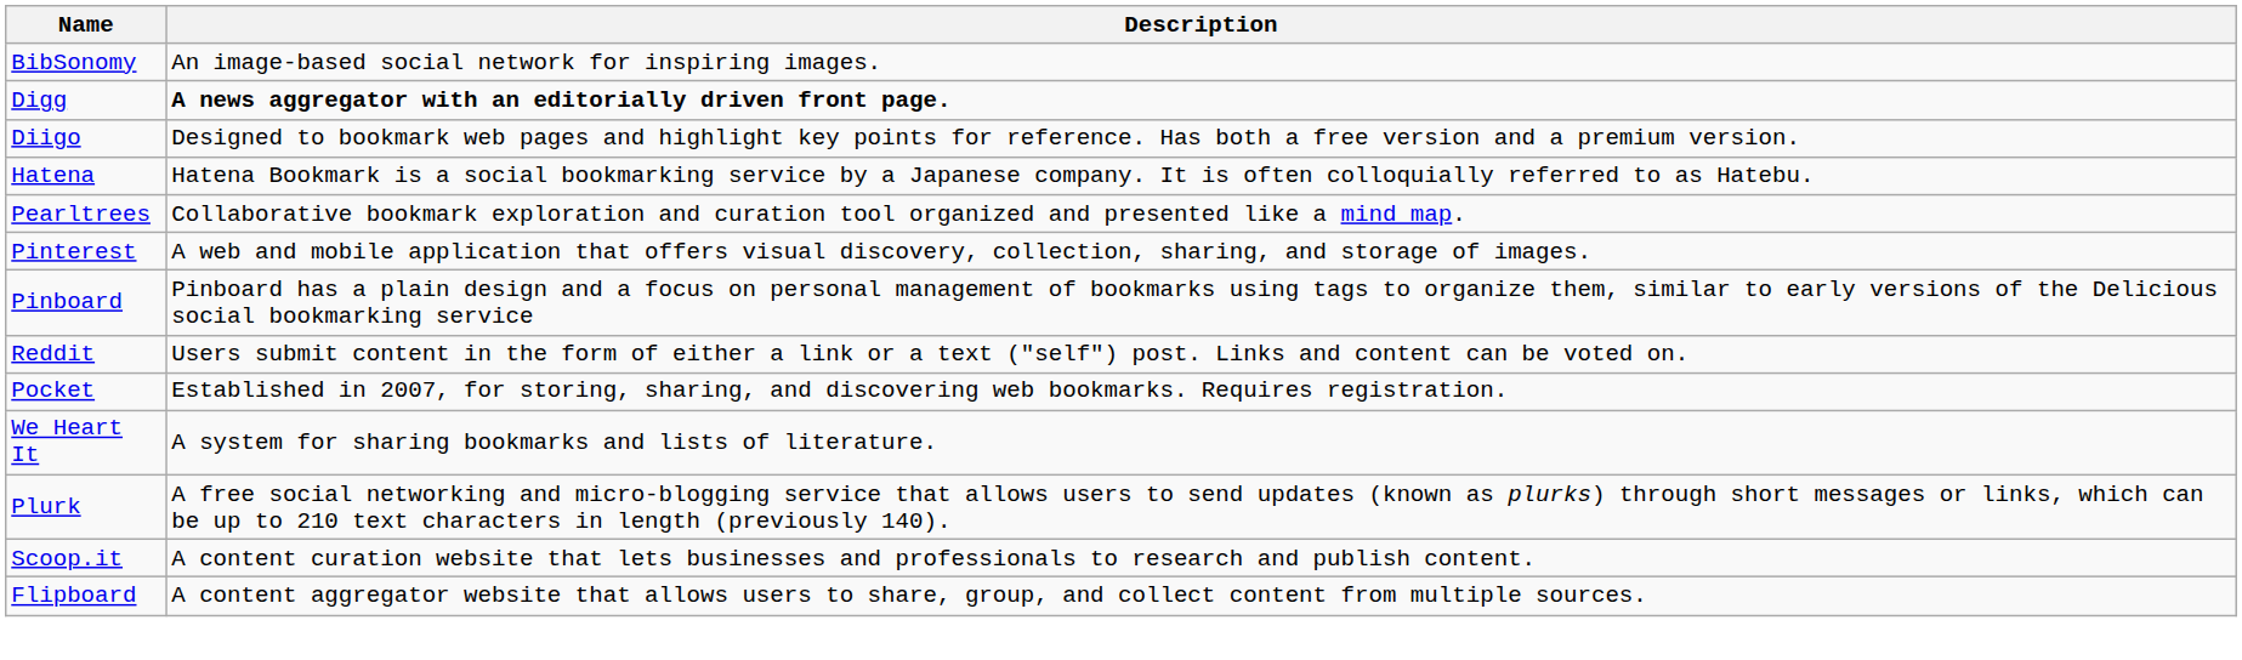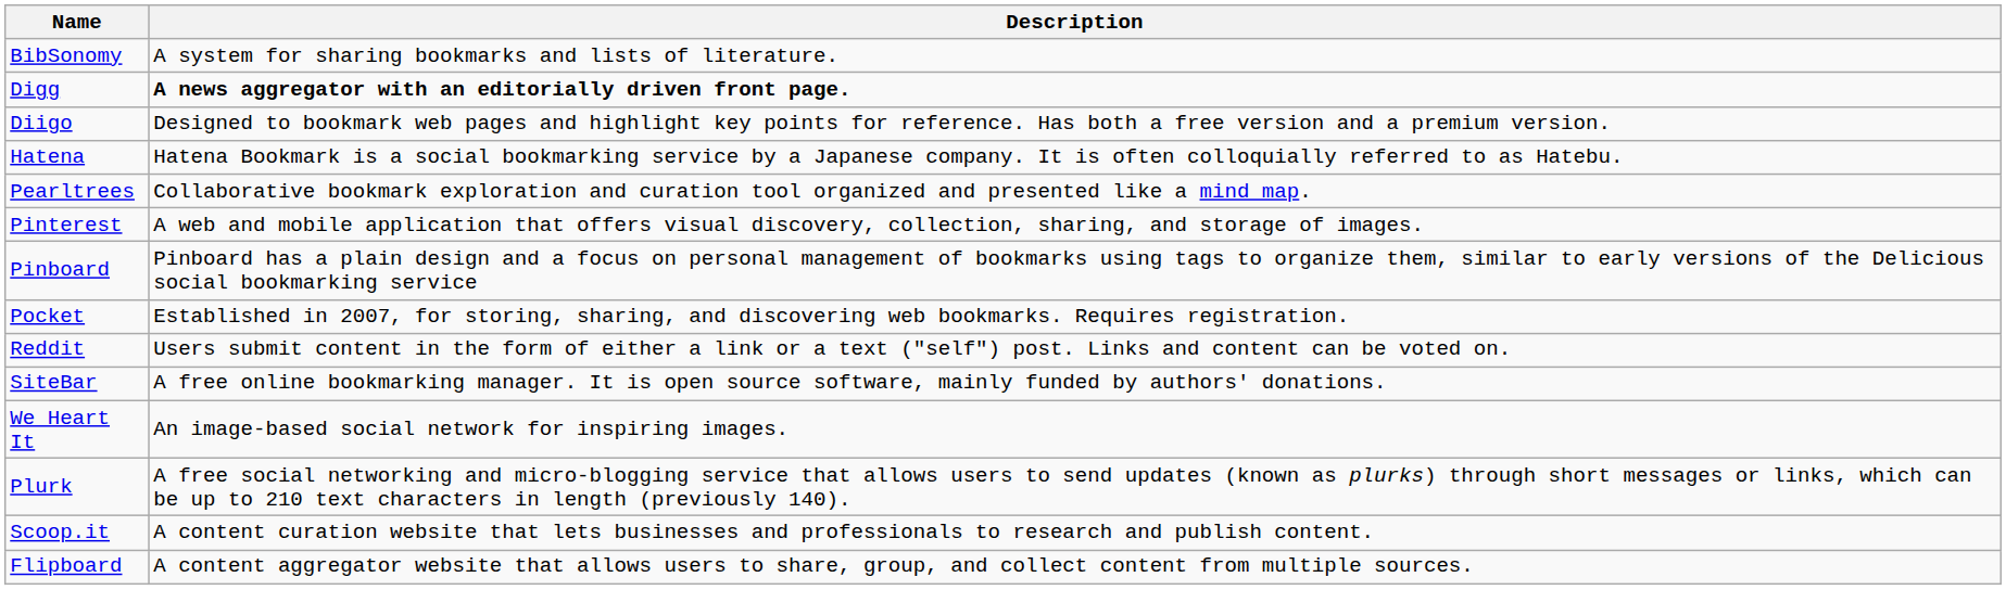BibSonomy | Description: An image-based social network for inspiring images. -> A system for sharing bookmarks and lists of literature.
rows swapped: Pocket <-> Reddit
+ row: SiteBar | A free online bookmarking manager. It is open source software, mainly funded by authors' donations.
We Heart It | Description: A system for sharing bookmarks and lists of literature. -> An image-based social network for inspiring images.
